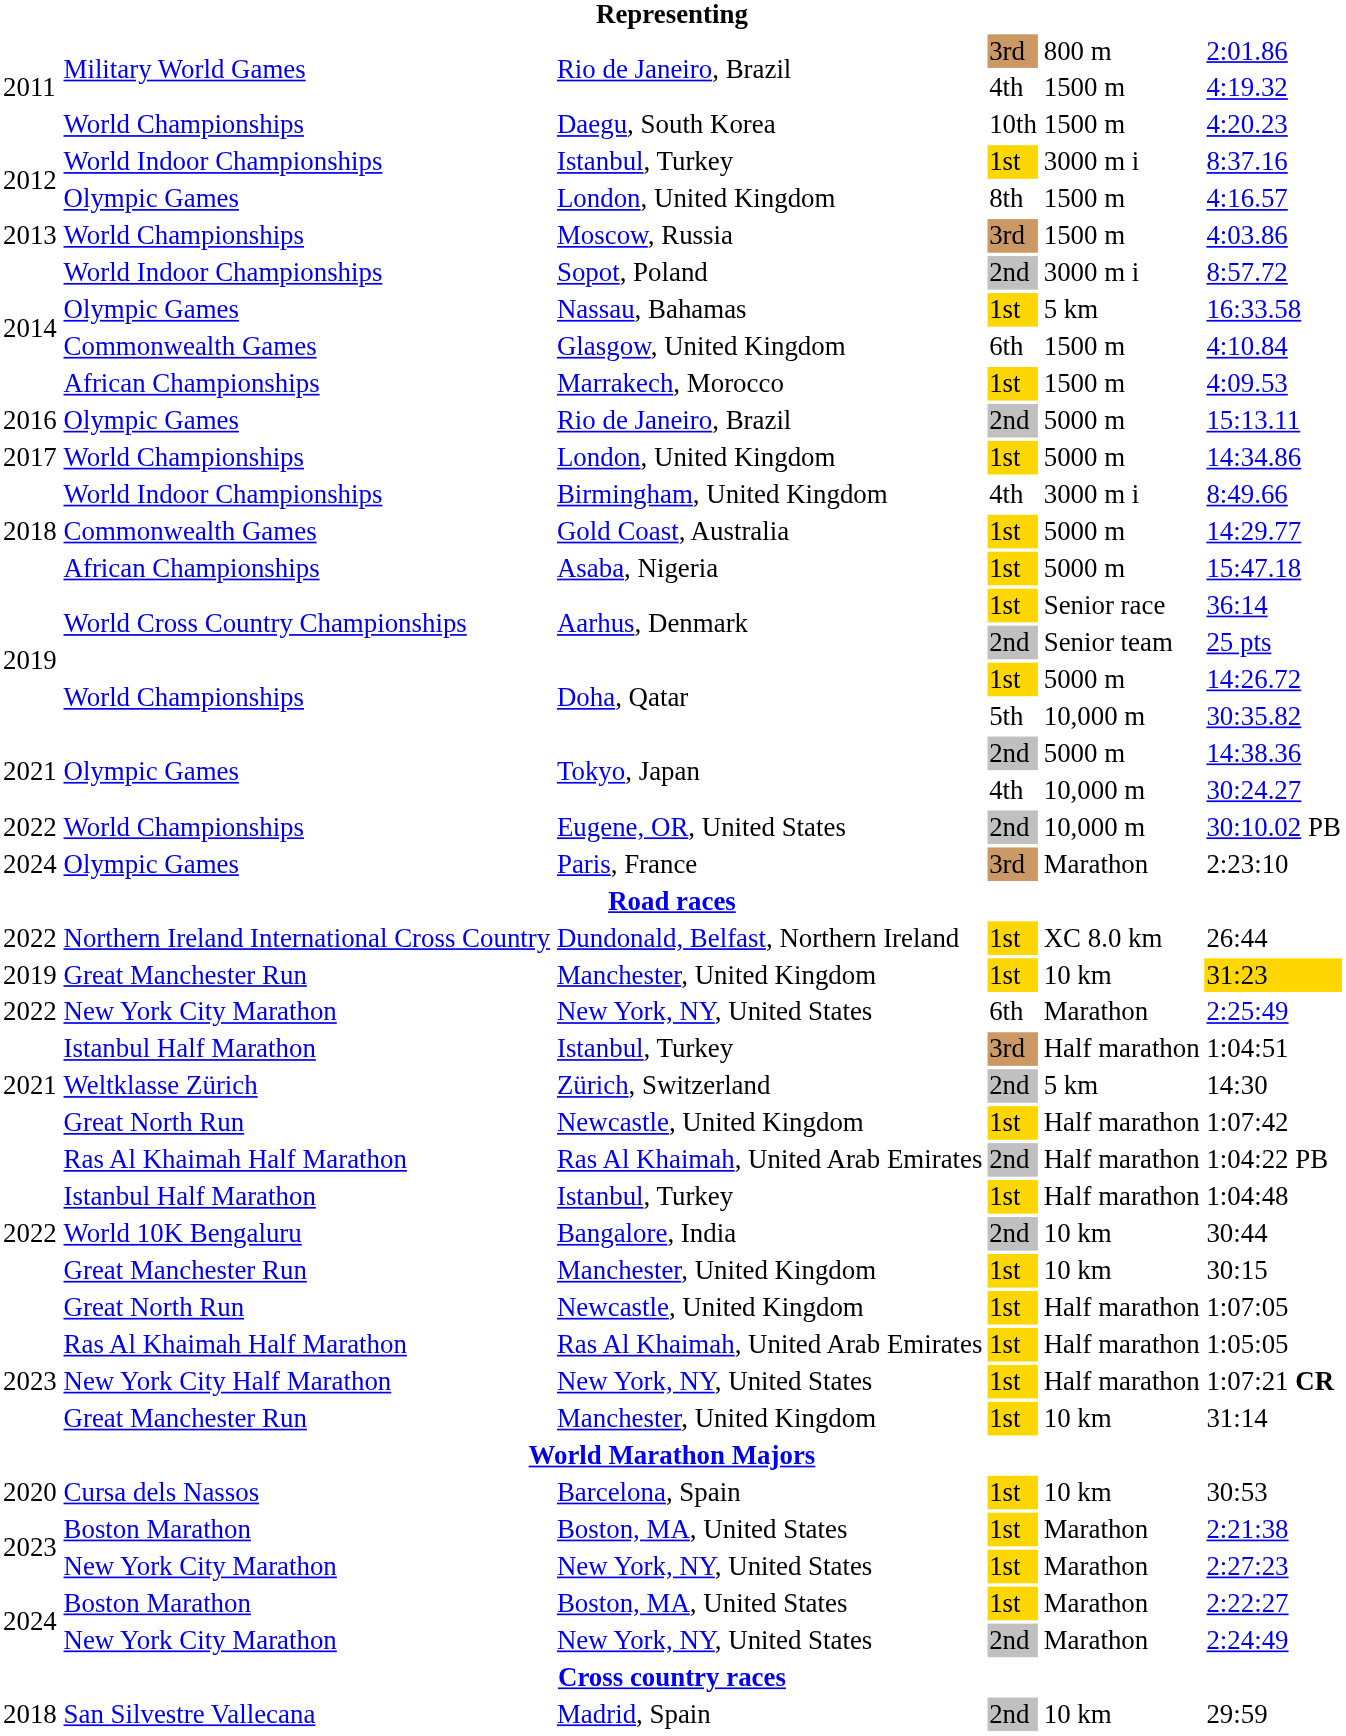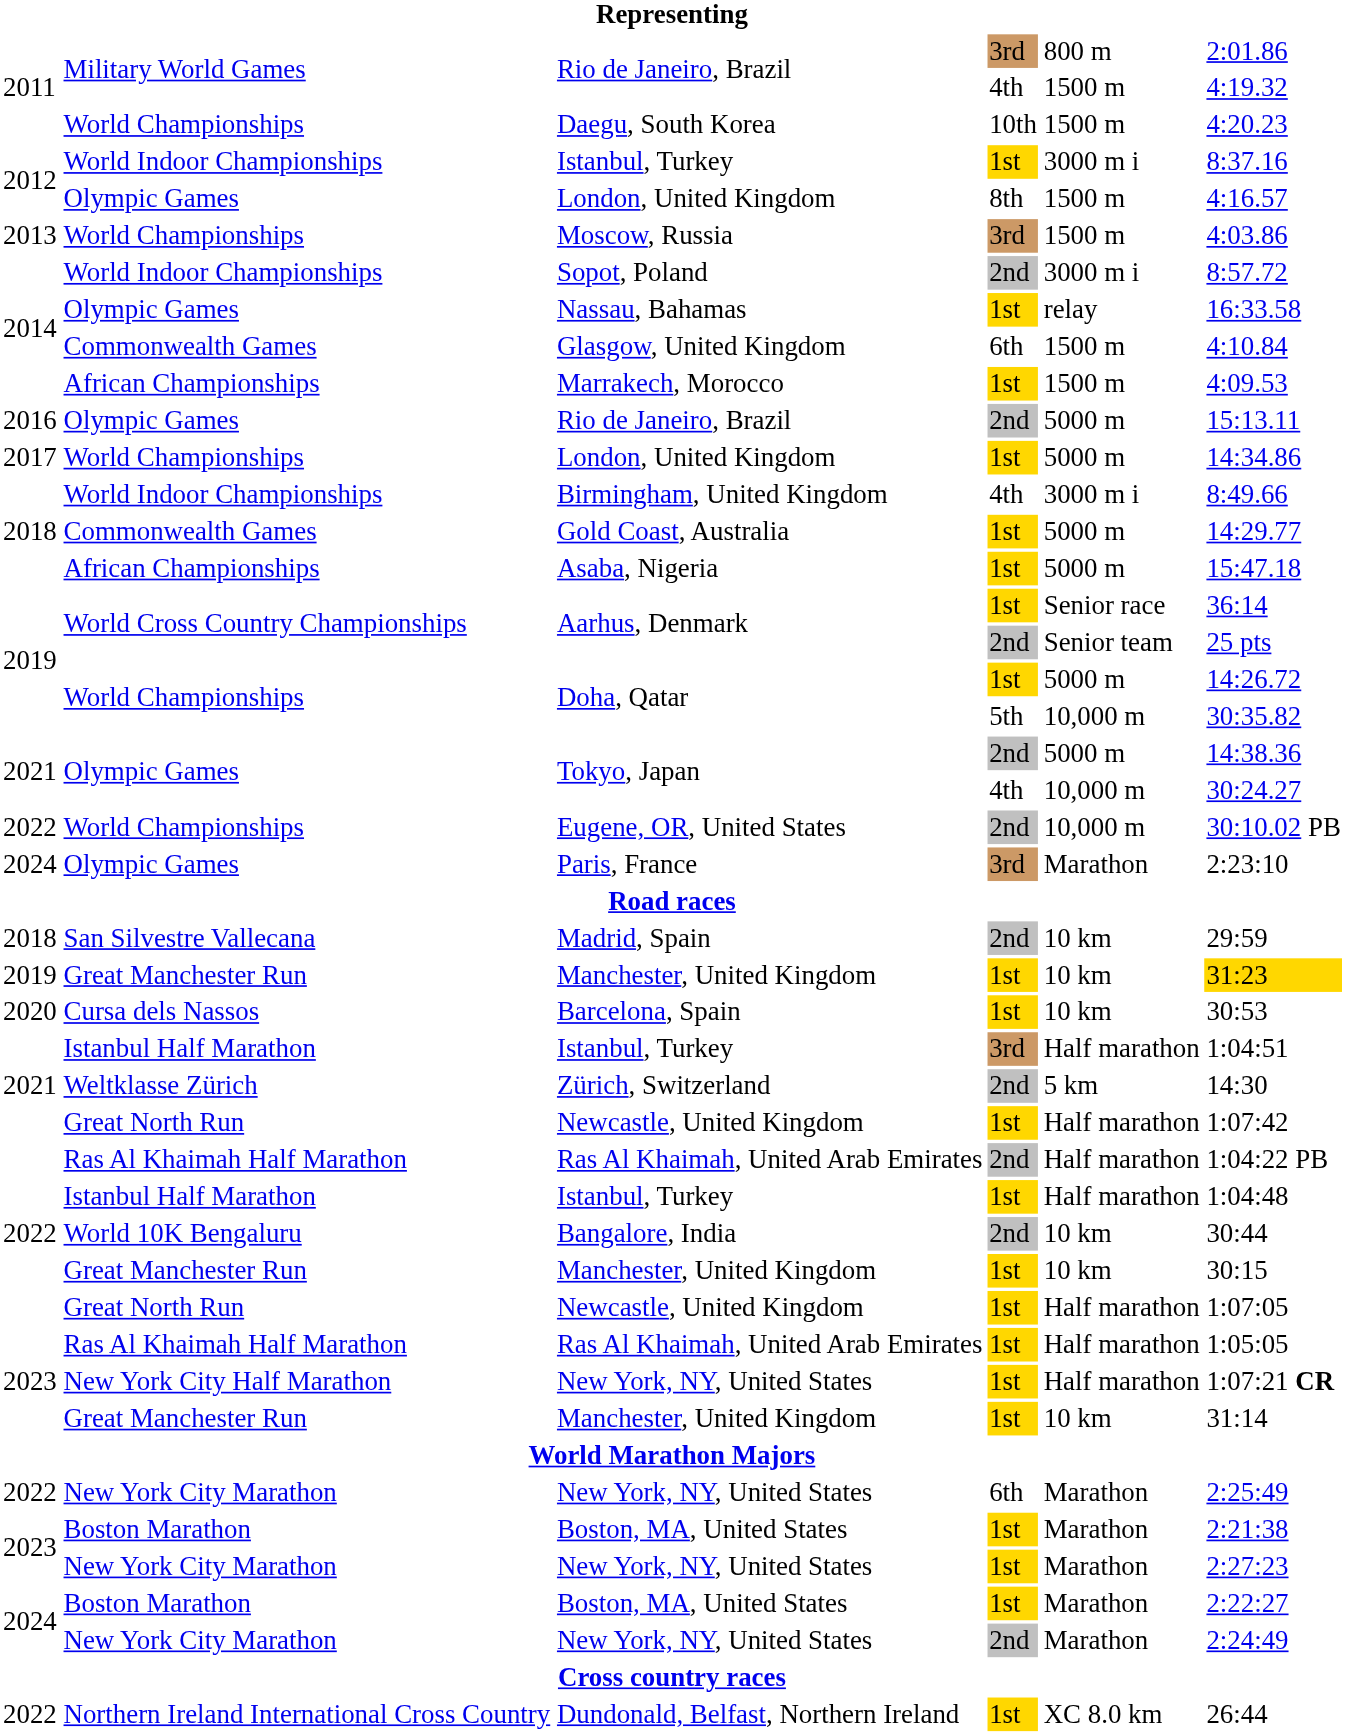Nassau, Bahamas | column 5: 5 km -> relay
rows swapped: Madrid, Spain <-> Dundonald, Belfast, Northern Ireland
rows swapped: Barcelona, Spain <-> 2022 / New York, NY, United States
